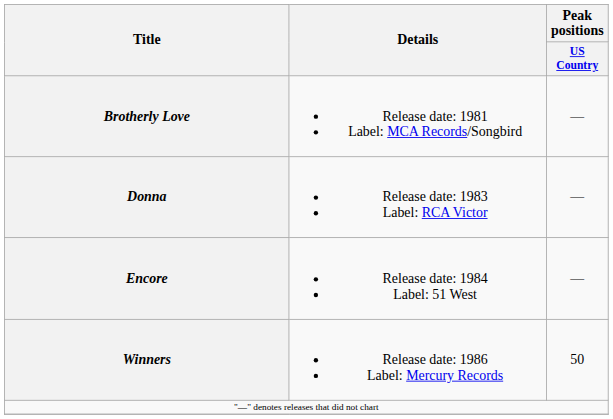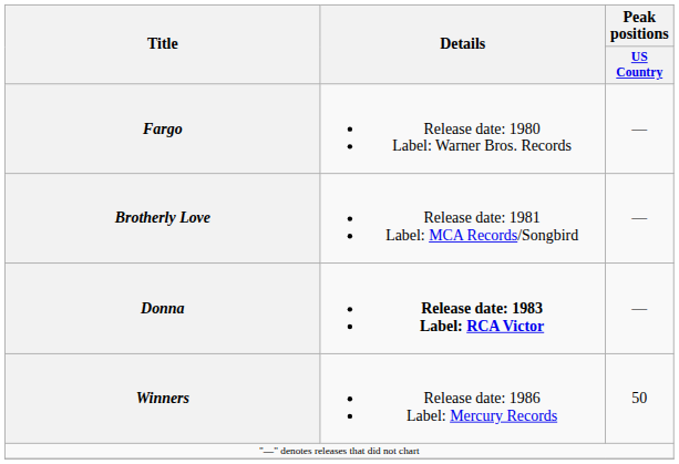+ row: Fargo | Release date: 1980 Label: Warner Bros. Records | —
Donna | Details: normal -> bold
- row: Encore | Release date: 1984 Label: 51 West | —
